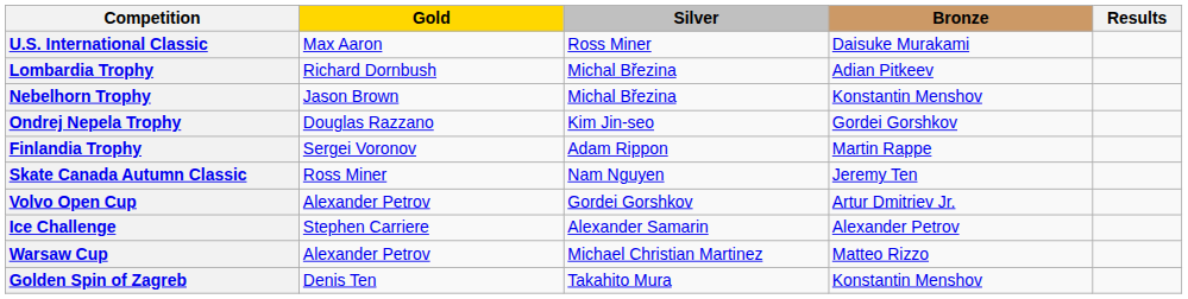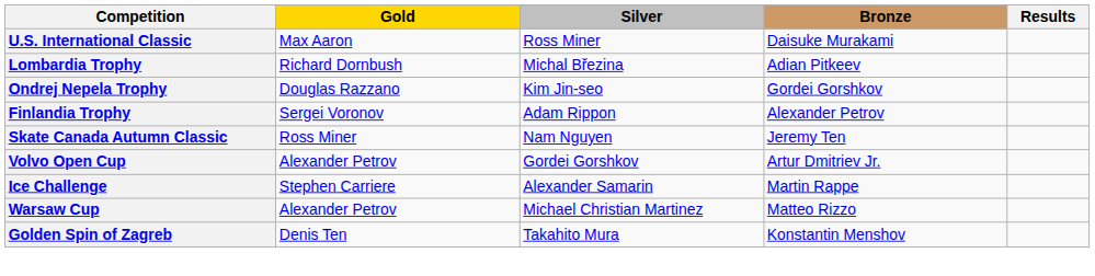- row: Nebelhorn Trophy | Jason Brown | Michal Březina | Konstantin Menshov
Finlandia Trophy | Bronze: Martin Rappe -> Alexander Petrov
Ice Challenge | Bronze: Alexander Petrov -> Martin Rappe
